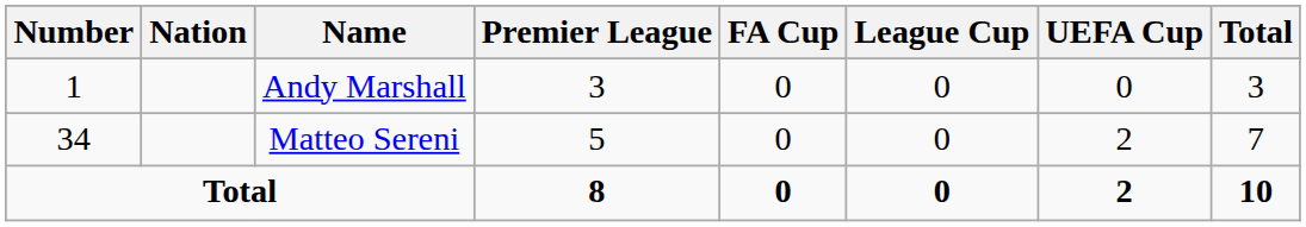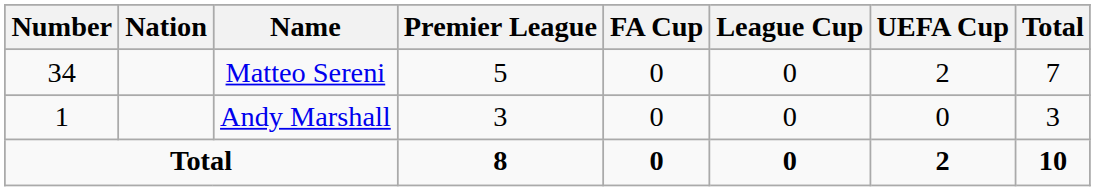rows swapped: Andy Marshall <-> Matteo Sereni
